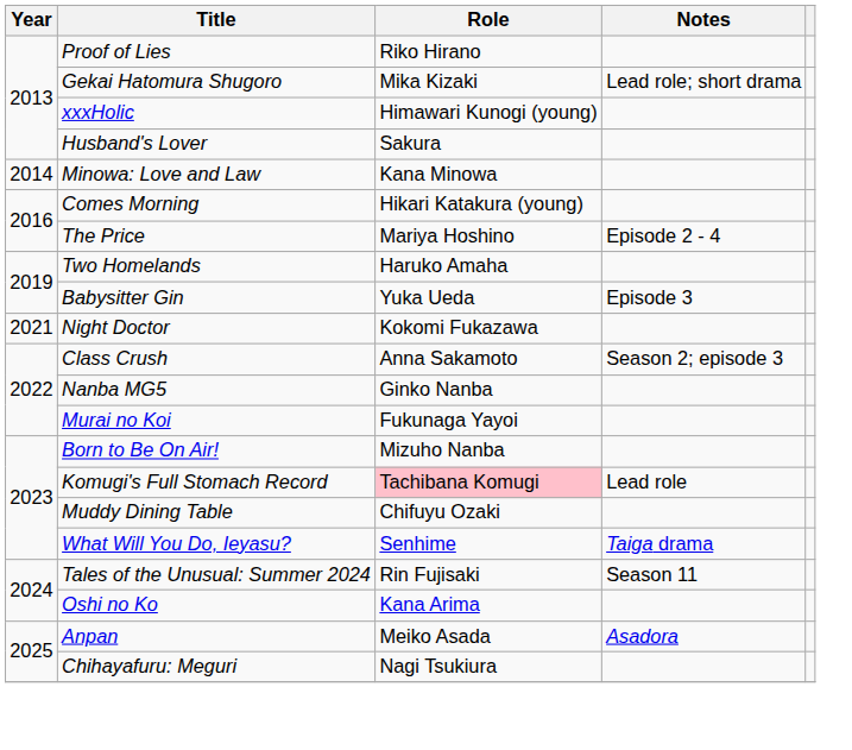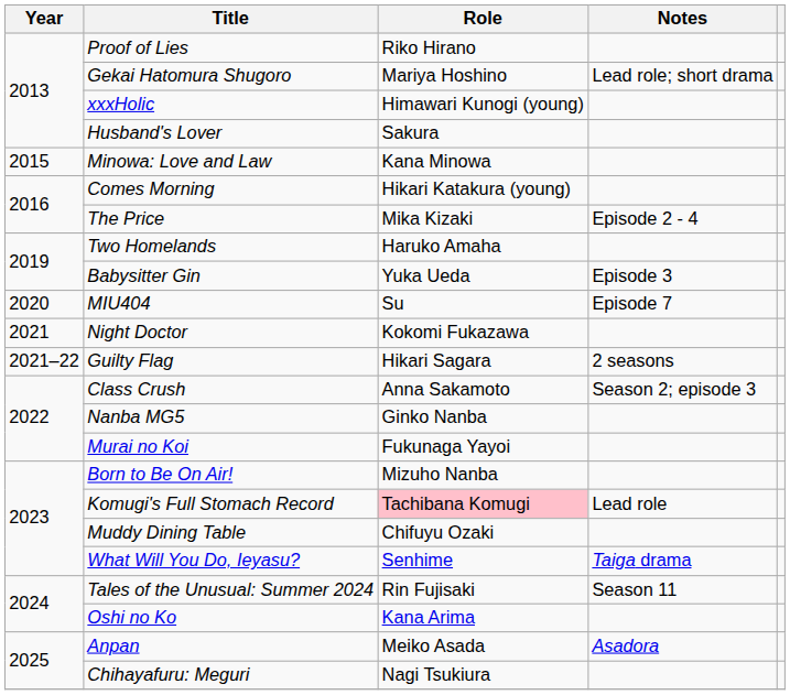Gekai Hatomura Shugoro | Role: Mika Kizaki -> Mariya Hoshino
Minowa: Love and Law | Year: 2014 -> 2015
The Price | Role: Mariya Hoshino -> Mika Kizaki
+ row: 2020 | MIU404 | Su | Episode 7
+ row: 2021–22 | Guilty Flag | Hikari Sagara | 2 seasons
